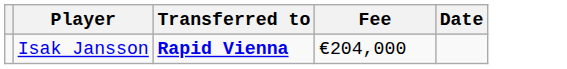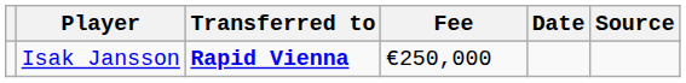+ column: Source
Isak Jansson | Fee: €204,000 -> €250,000
